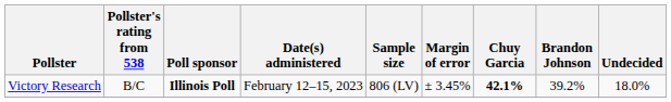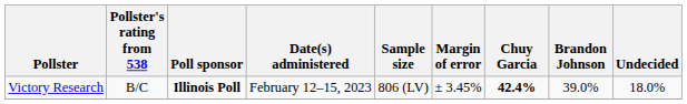Victory Research | Chuy Garcia: 42.1% -> 42.4%
Victory Research | Brandon Johnson: 39.2% -> 39.0%
